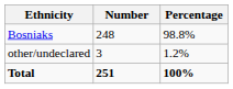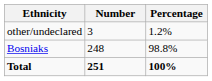rows swapped: Bosniaks <-> other/undeclared
